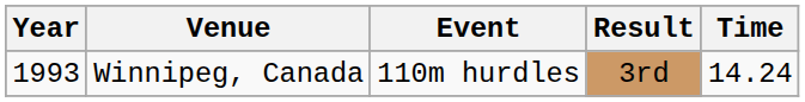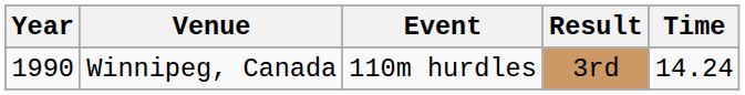Winnipeg, Canada | Year: 1993 -> 1990
